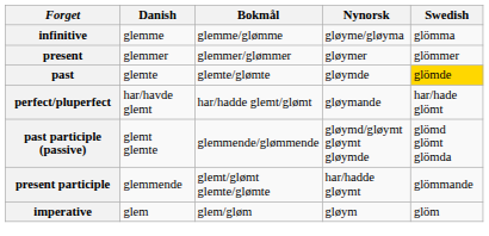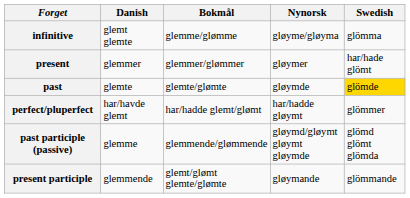infinitive | Danish: glemme -> glemt glemte
present | Swedish: glömmer -> har/hade glömt
perfect/pluperfect | Nynorsk: gløymande -> har/hadde gløymt
perfect/pluperfect | Swedish: har/hade glömt -> glömmer
past participle (passive) | Danish: glemt glemte -> glemme
present participle | Nynorsk: har/hadde gløymt -> gløymande
- row: imperative | glem | glem/gløm | gløym | glöm
